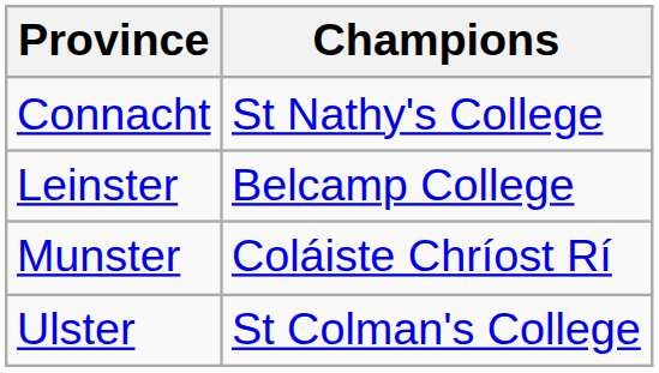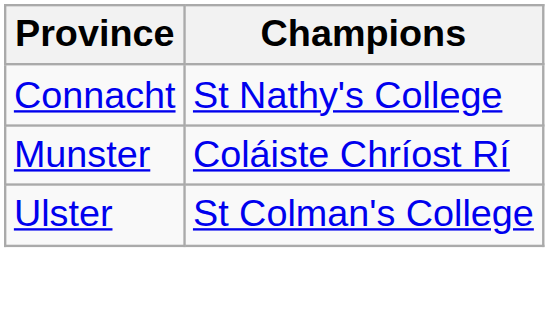- row: Leinster | Belcamp College
